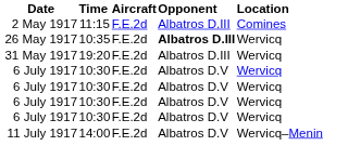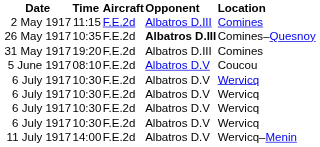26 May 1917 | Location: Wervicq -> Comines–Quesnoy
31 May 1917 | Location: Wervicq -> Comines
+ row: 5 June 1917 | 08:10 | F.E.2d | Albatros D.V | Coucou
